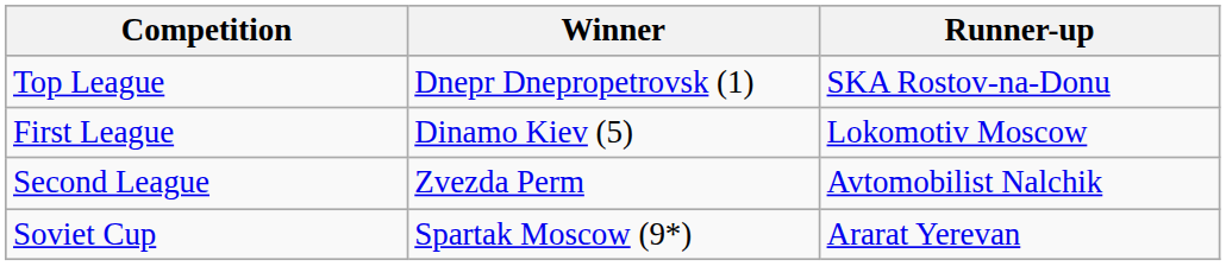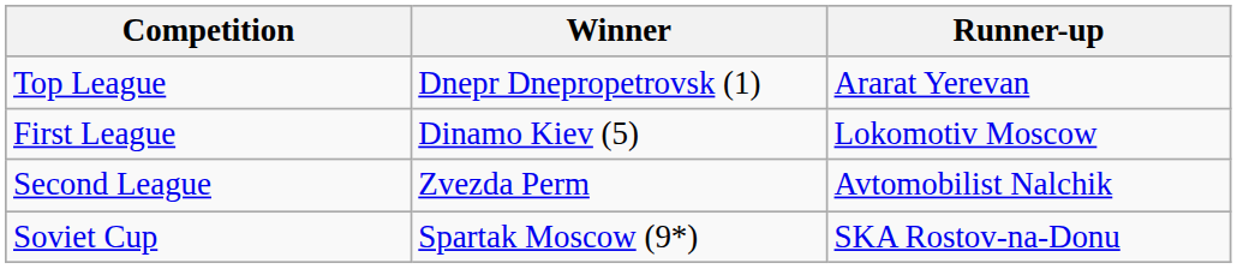Top League | Runner-up: SKA Rostov-na-Donu -> Ararat Yerevan
Soviet Cup | Runner-up: Ararat Yerevan -> SKA Rostov-na-Donu
